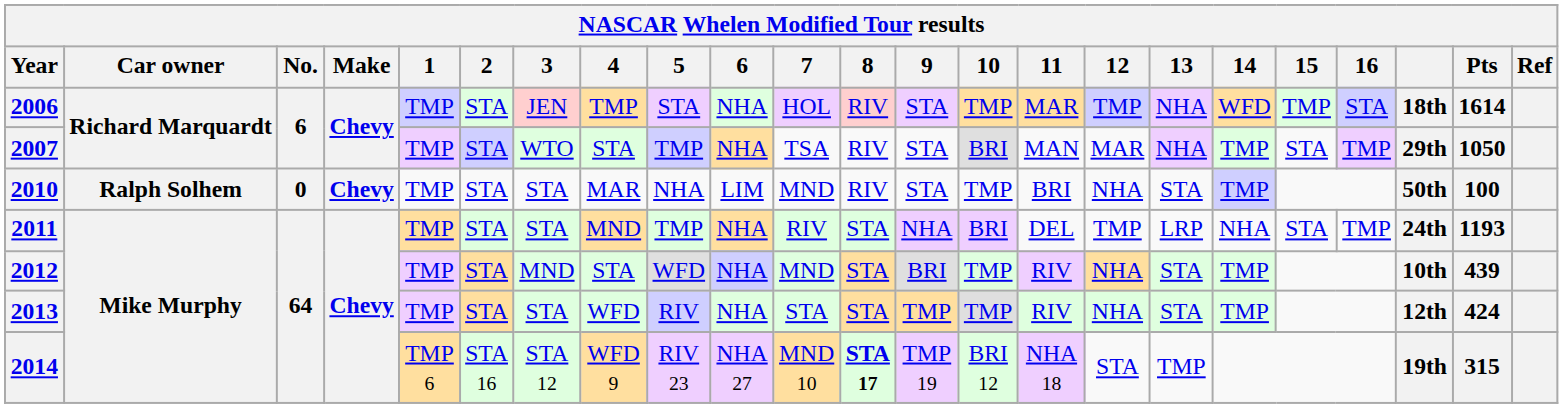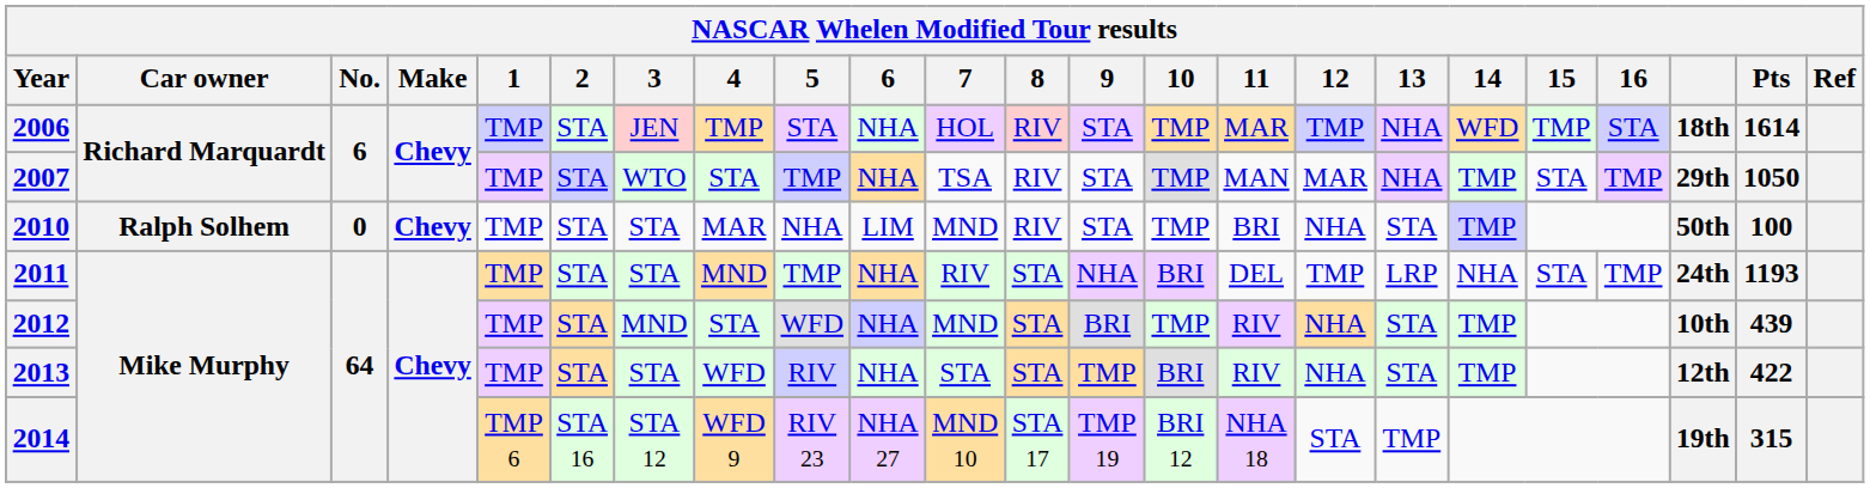2007 | 10: BRI -> TMP
2013 | 10: TMP -> BRI
2013 | Pts: 424 -> 422
2014 | 8: bold -> normal
